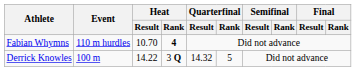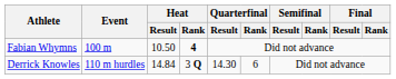Fabian Whymns | Event: 110 m hurdles -> 100 m
Fabian Whymns | Heat / Result: 10.70 -> 10.50
Derrick Knowles | Event: 100 m -> 110 m hurdles
Derrick Knowles | Heat / Result: 14.22 -> 14.84
Derrick Knowles | Quarterfinal / Result: 14.32 -> 14.30
Derrick Knowles | Quarterfinal / Rank: 5 -> 6
